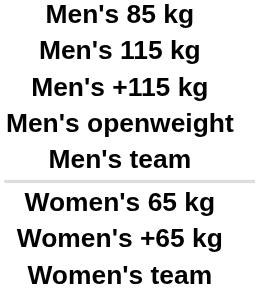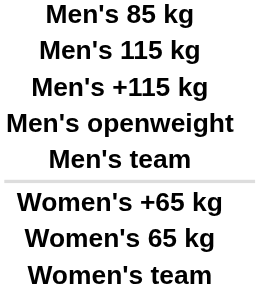rows swapped: Women's 65 kg <-> Women's +65 kg
